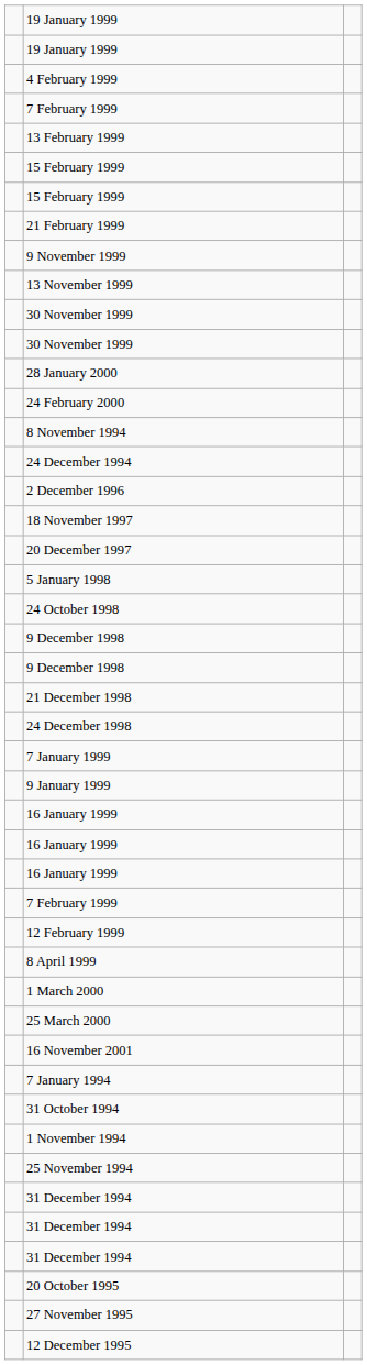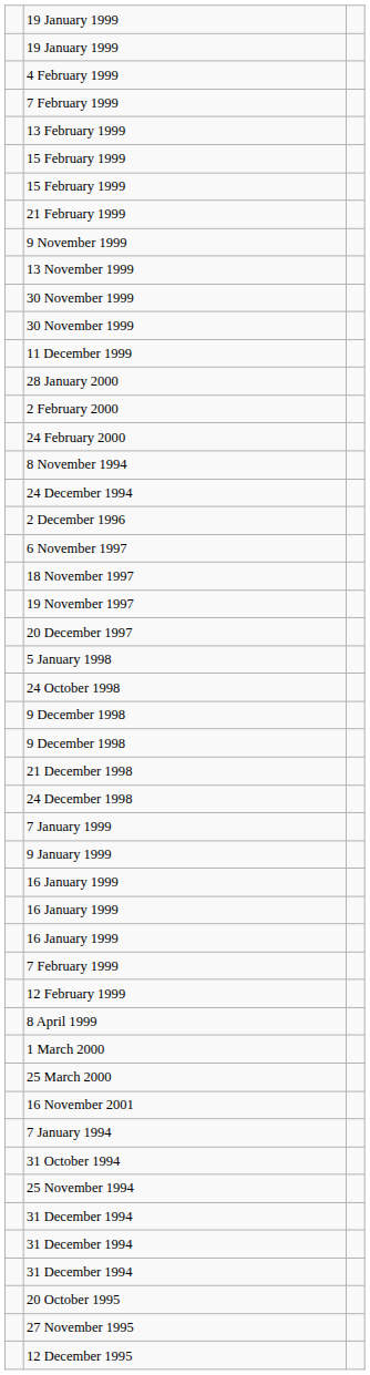+ row: 11 December 1999
+ row: 2 February 2000
+ row: 6 November 1997
+ row: 19 November 1997
- row: 1 November 1994
